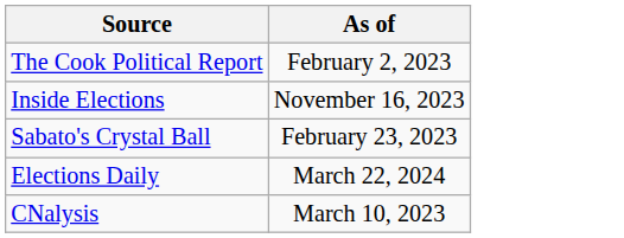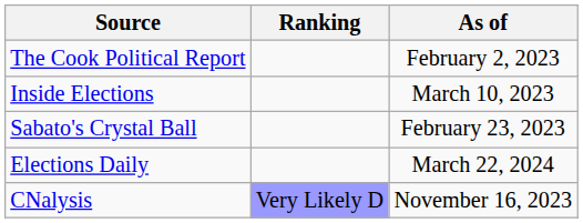+ column: Ranking | Very Likely D
Inside Elections | As of: November 16, 2023 -> March 10, 2023
CNalysis | As of: March 10, 2023 -> November 16, 2023
